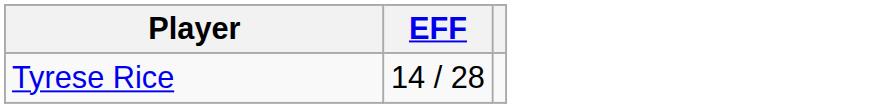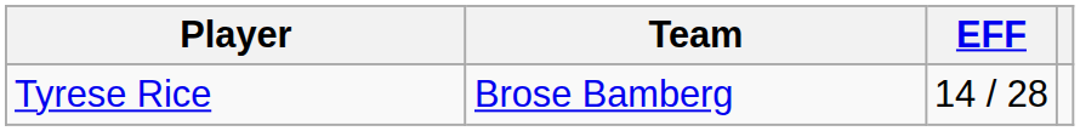+ column: Team | Brose Bamberg
